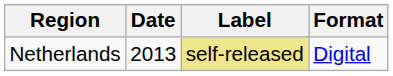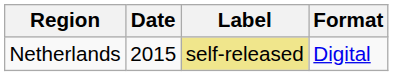Netherlands | Date: 2013 -> 2015
